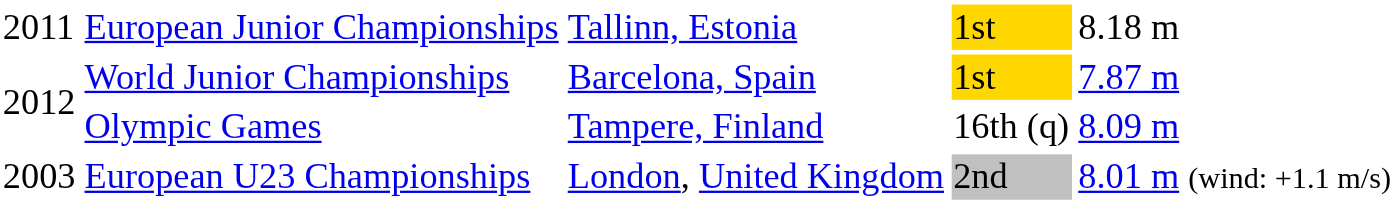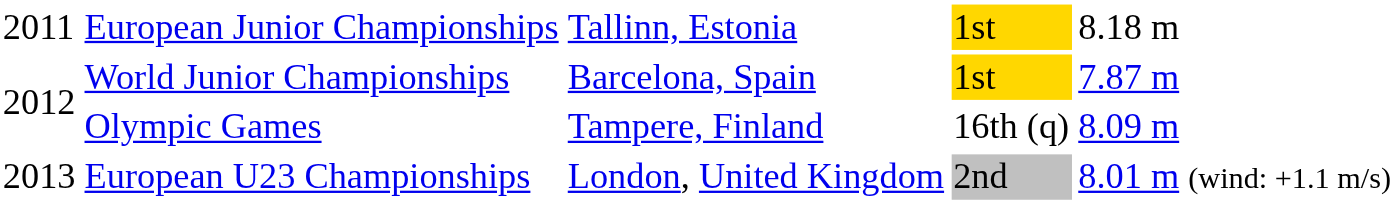European U23 Championships | column 1: 2003 -> 2013
